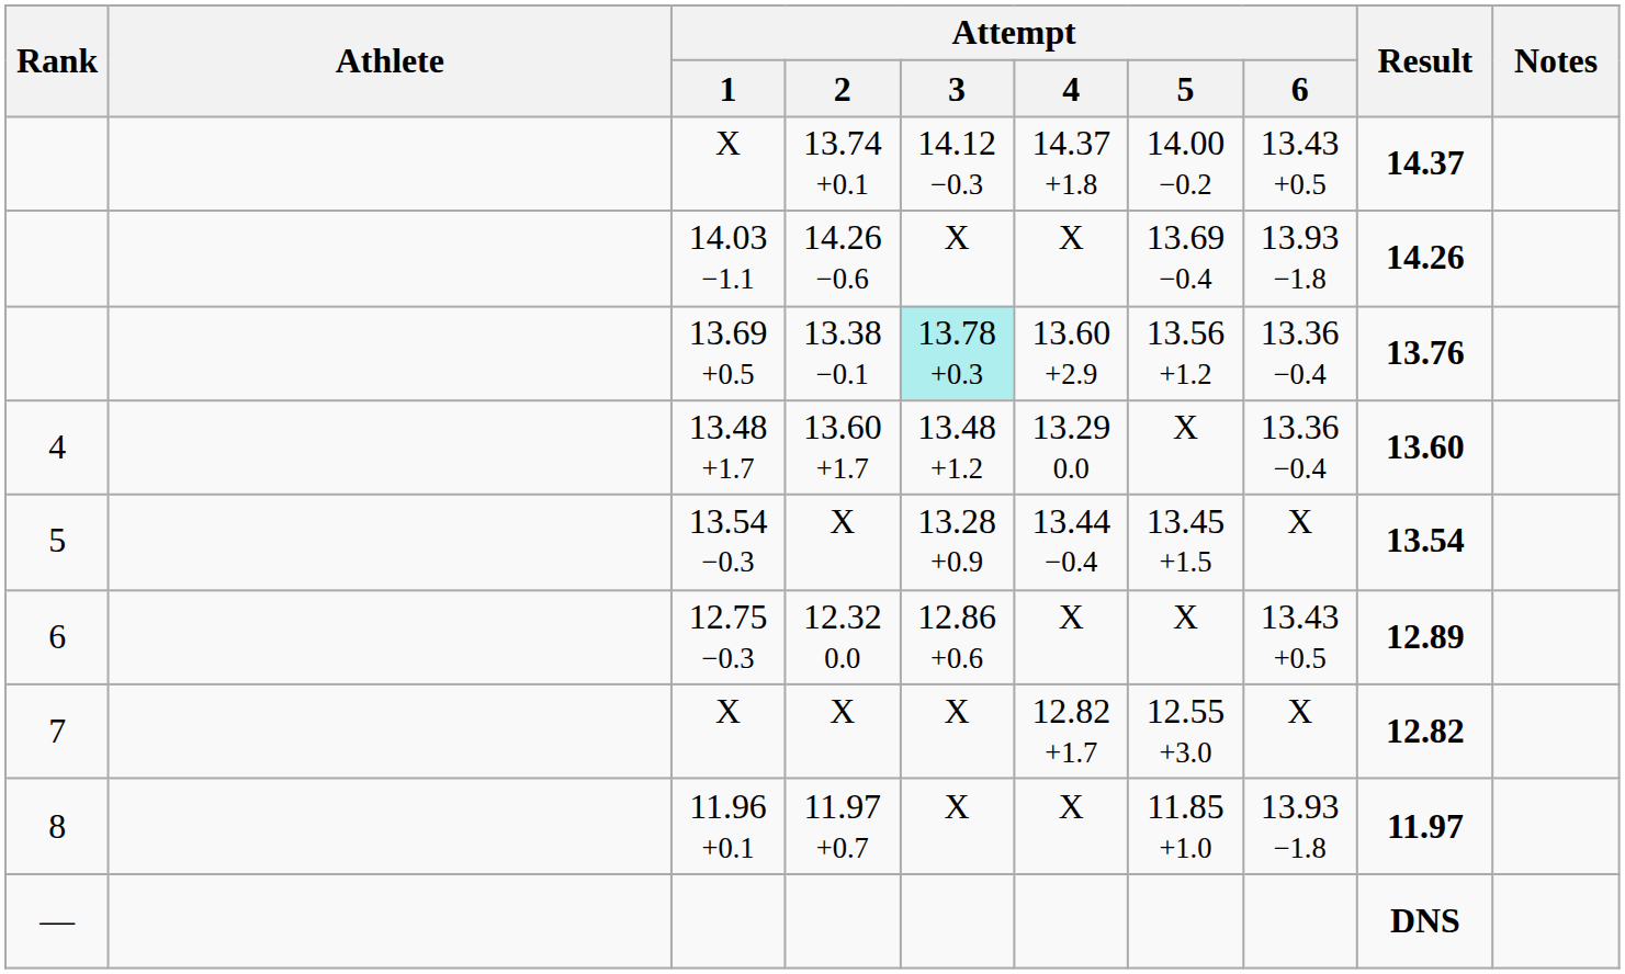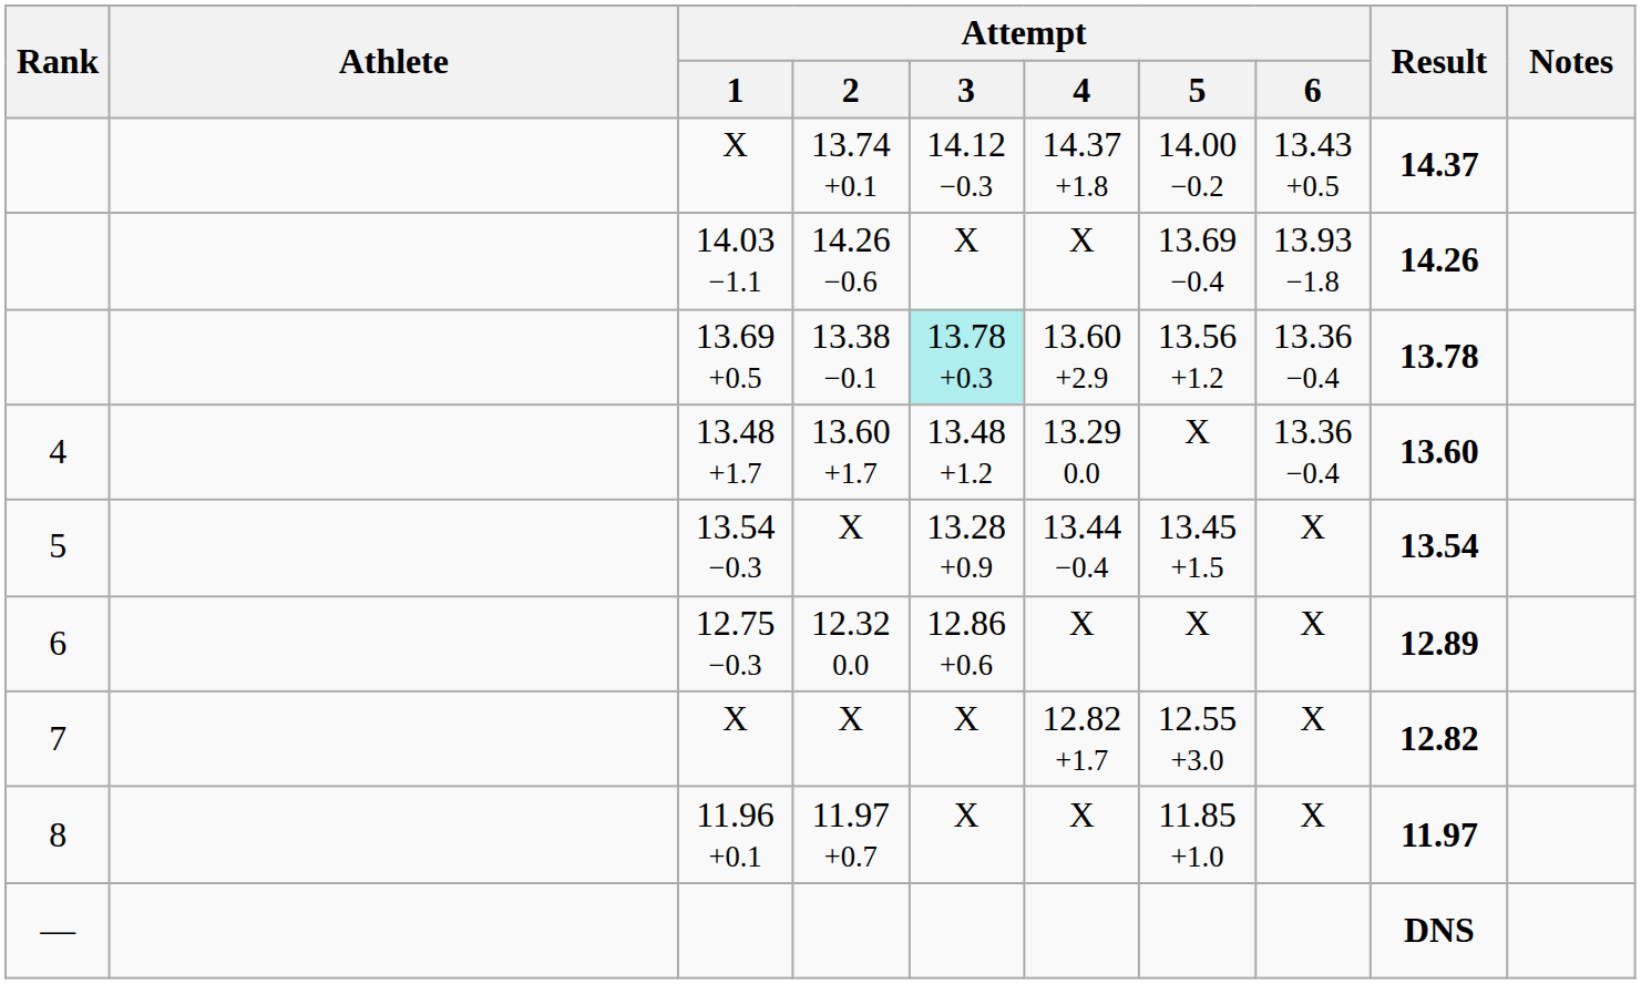13.69 +0.5 | Result: 13.76 -> 13.78
12.75 −0.3 | Attempt / 6: 13.43 +0.5 -> X
11.96 +0.1 | Attempt / 6: 13.93 −1.8 -> X
